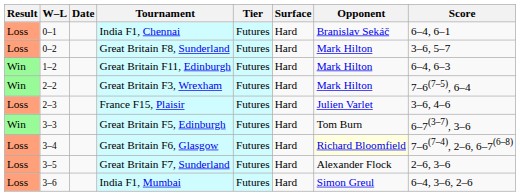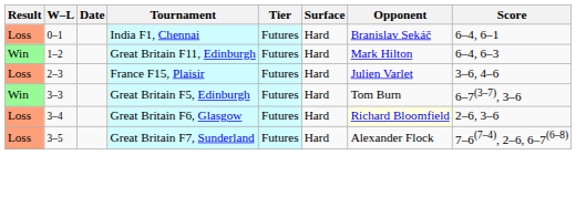- row: Loss | 0–2 | Great Britain F8, Sunderland | Futures | Hard | Mark Hilton | 3–6, 5–7
- row: Win | 2–2 | Great Britain F3, Wrexham | Futures | Hard | Mark Hilton | 7–6(7–5), 6–4
Great Britain F6, Glasgow | Score: 7–6(7–4), 2–6, 6–7(6–8) -> 2–6, 3–6
Great Britain F7, Sunderland | Score: 2–6, 3–6 -> 7–6(7–4), 2–6, 6–7(6–8)
- row: Loss | 3–6 | India F1, Mumbai | Futures | Hard | Simon Greul | 6–4, 3–6, 2–6
